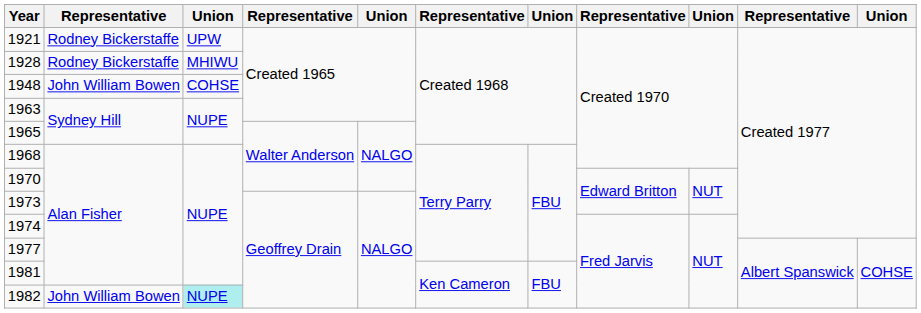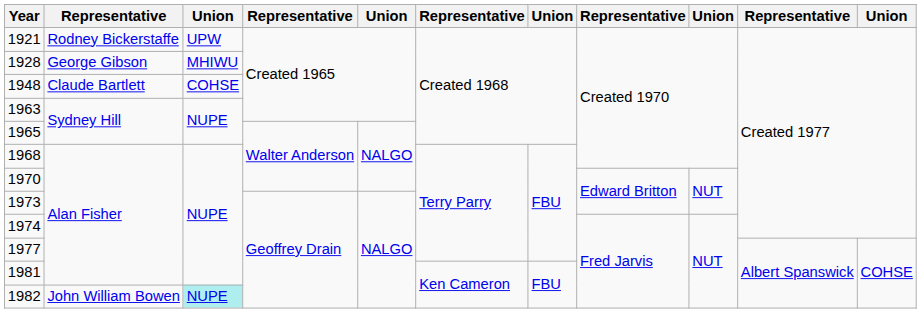1928 | column 2: Rodney Bickerstaffe -> George Gibson
1948 | column 2: John William Bowen -> Claude Bartlett
